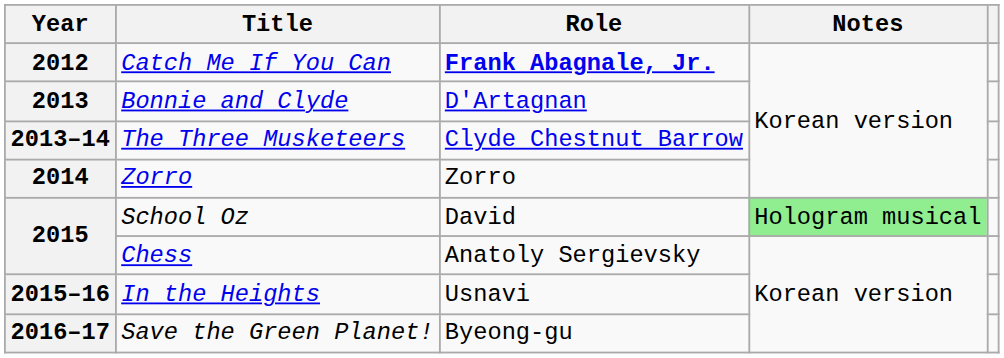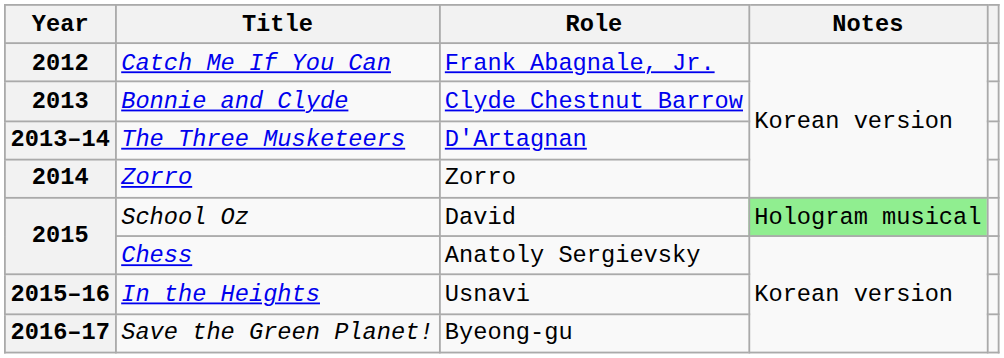Catch Me If You Can | Role: bold -> normal
Bonnie and Clyde | Role: D'Artagnan -> Clyde Chestnut Barrow
The Three Musketeers | Role: Clyde Chestnut Barrow -> D'Artagnan
